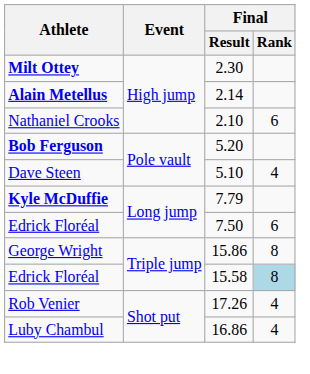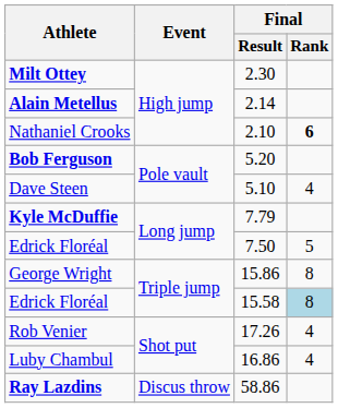Nathaniel Crooks | Final / Rank: normal -> bold
Edrick Floréal / 7.50 | Final / Rank: 6 -> 5
+ row: Ray Lazdins | Discus throw | 58.86
